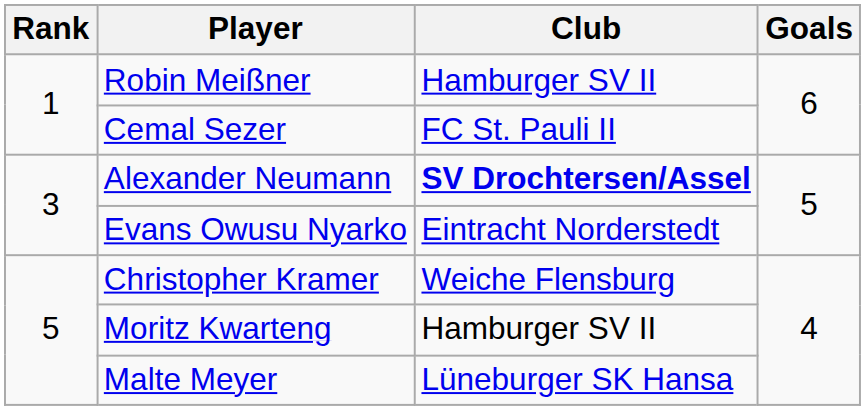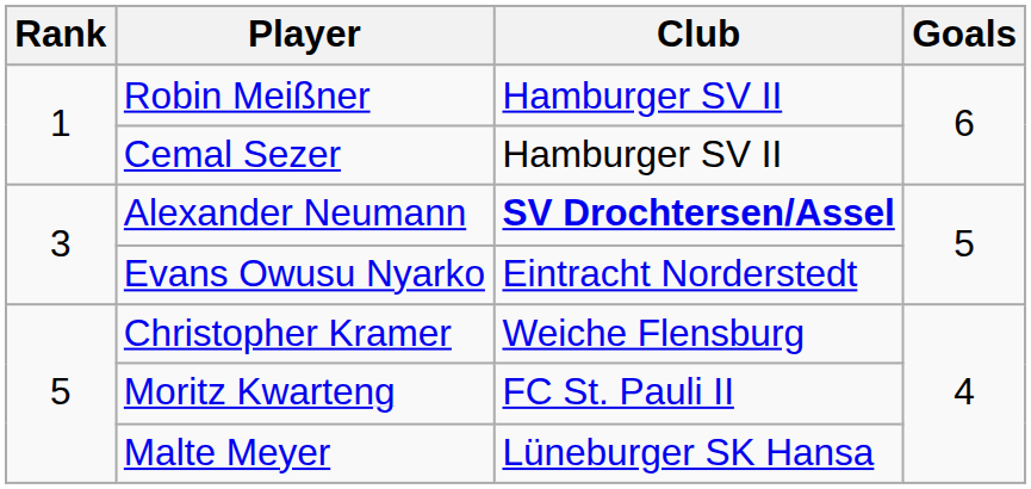Cemal Sezer | Club: FC St. Pauli II -> Hamburger SV II
Moritz Kwarteng | Club: Hamburger SV II -> FC St. Pauli II
